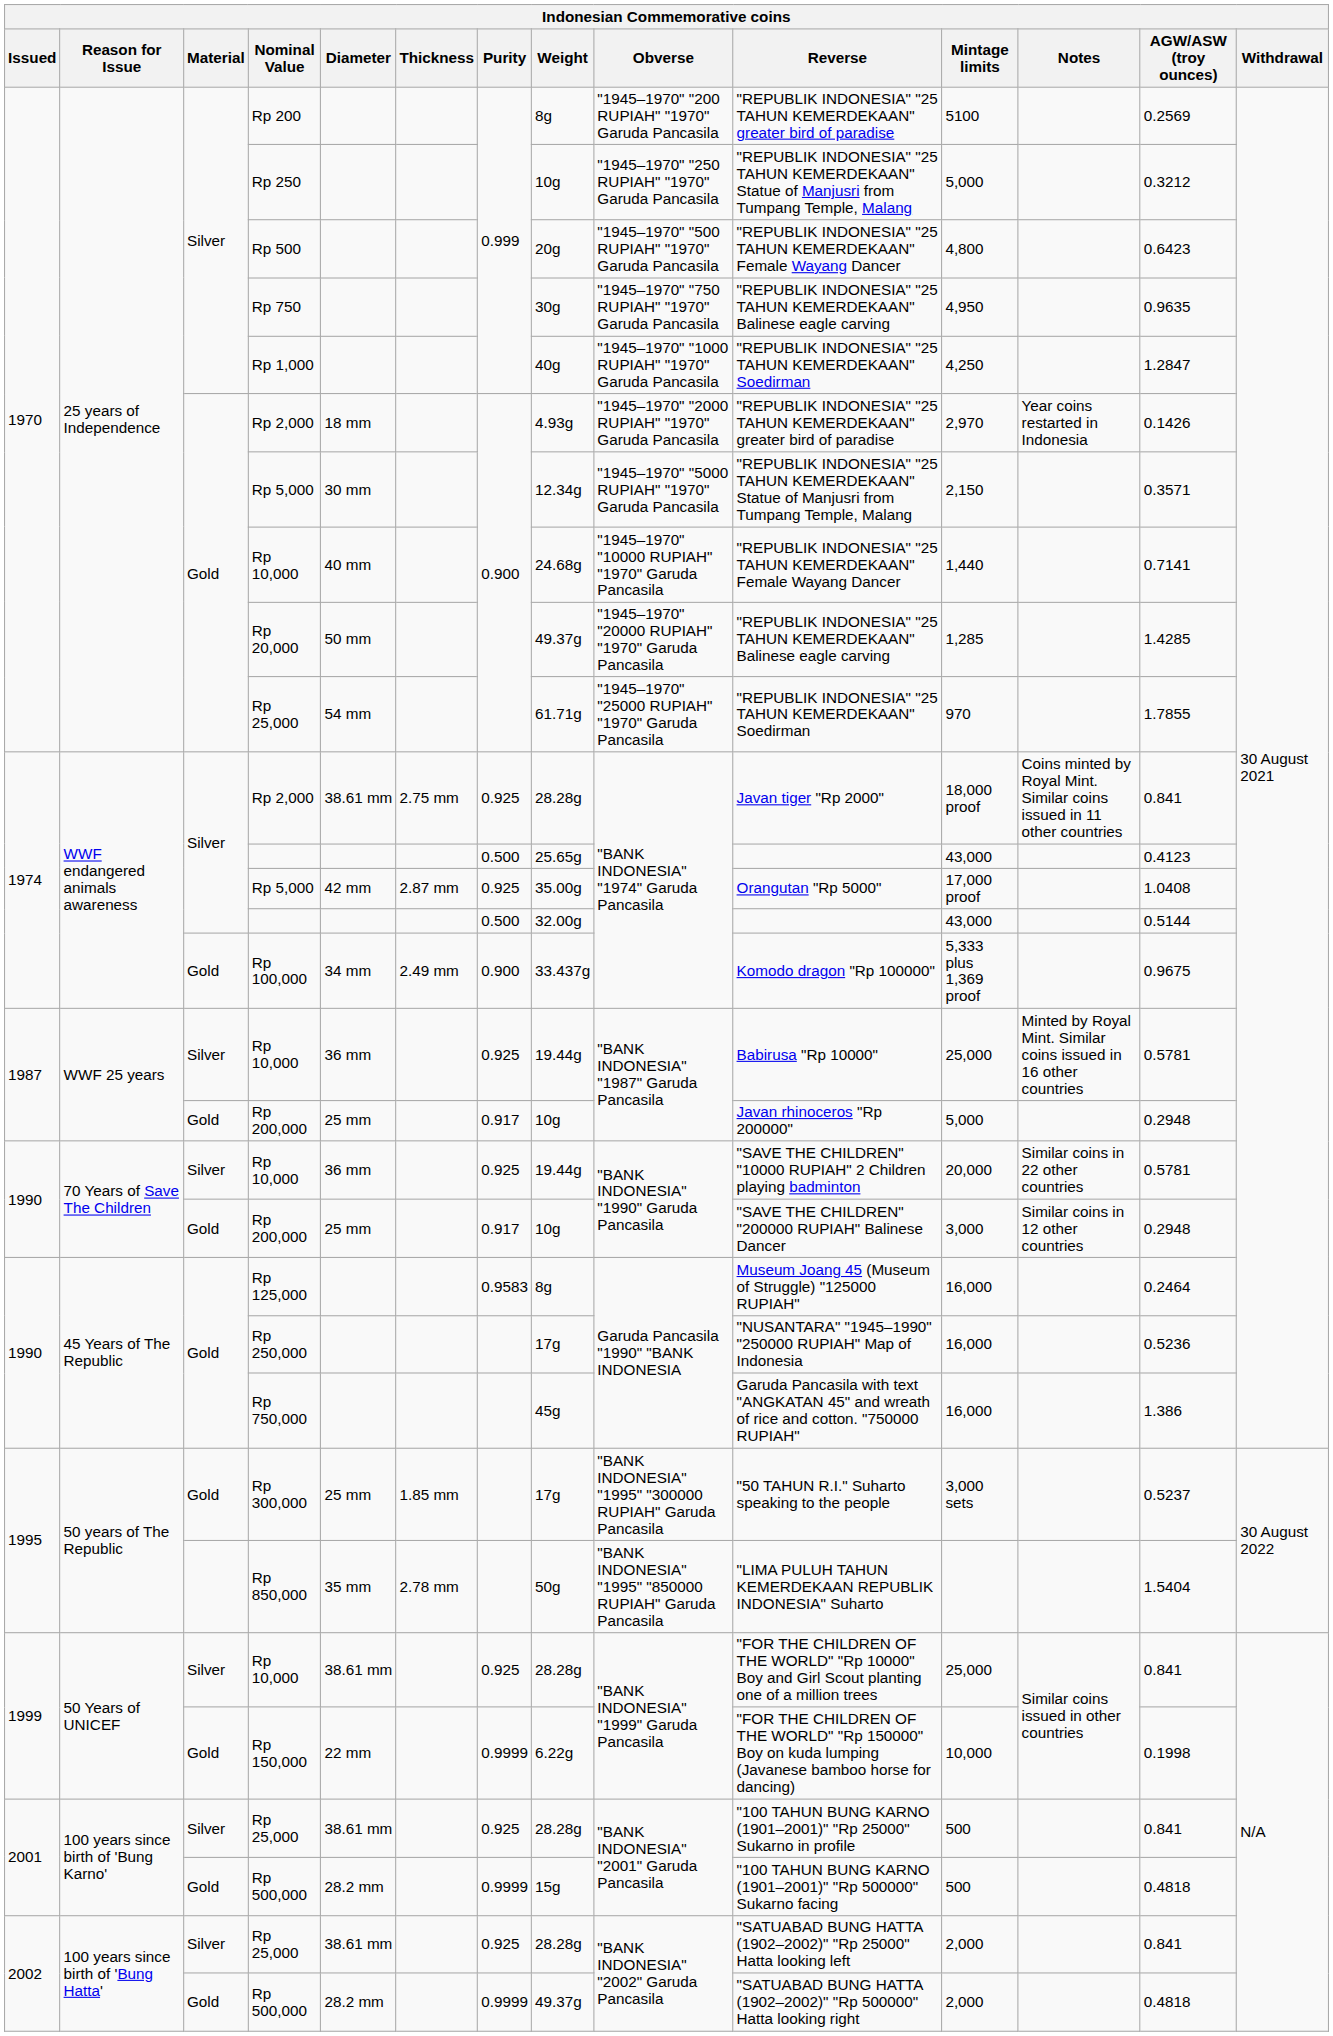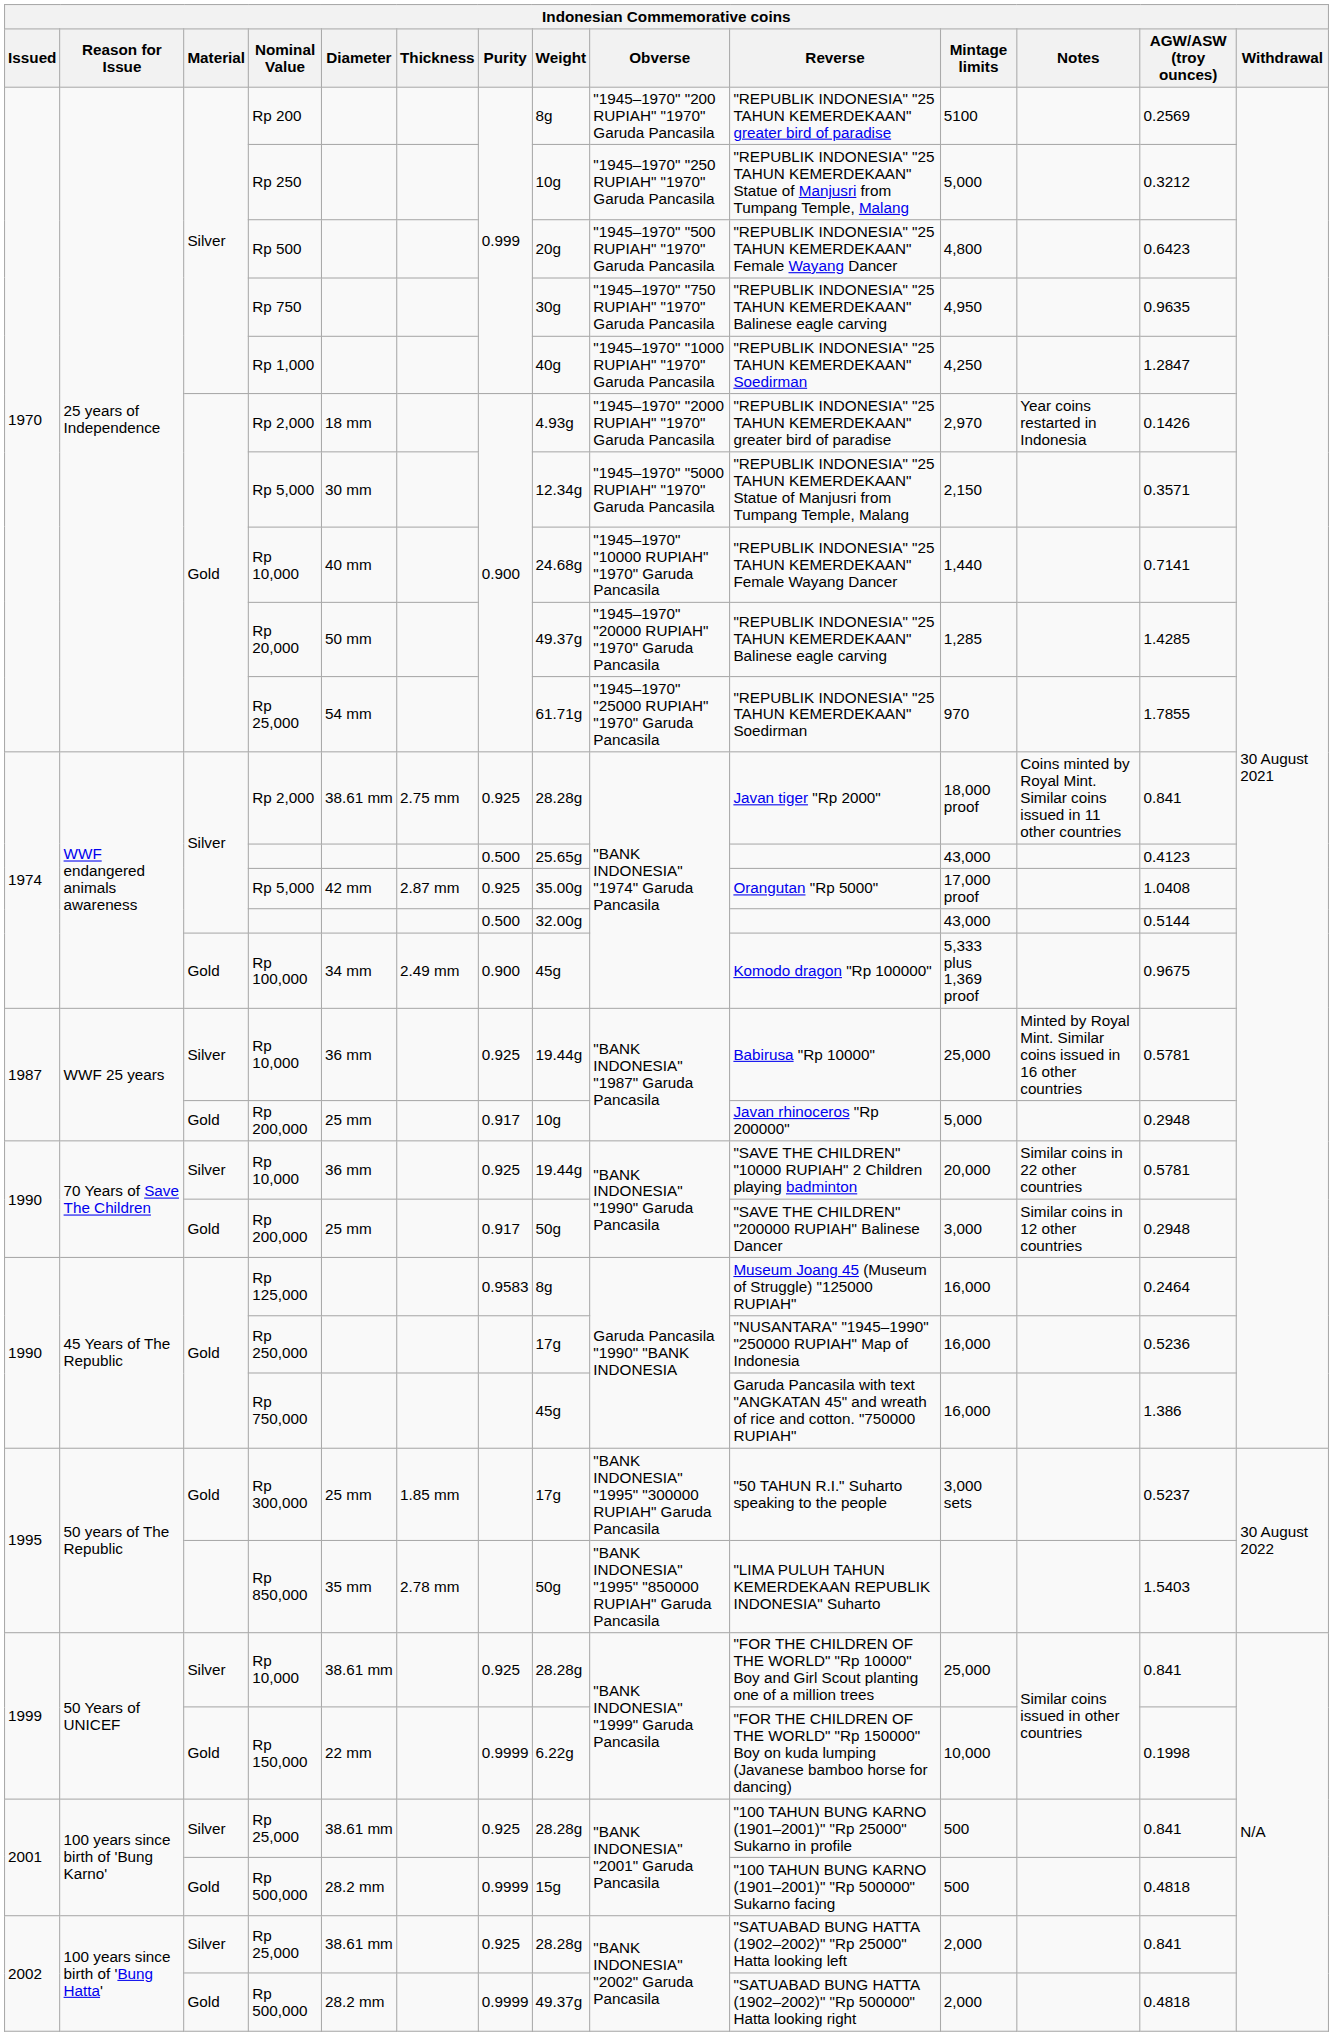Rp 100,000 | Weight: 33.437g -> 45g
70 Years of Save The Children / Rp 200,000 | Weight: 10g -> 50g
Rp 850,000 | AGW/ASW (troy ounces): 1.5404 -> 1.5403
